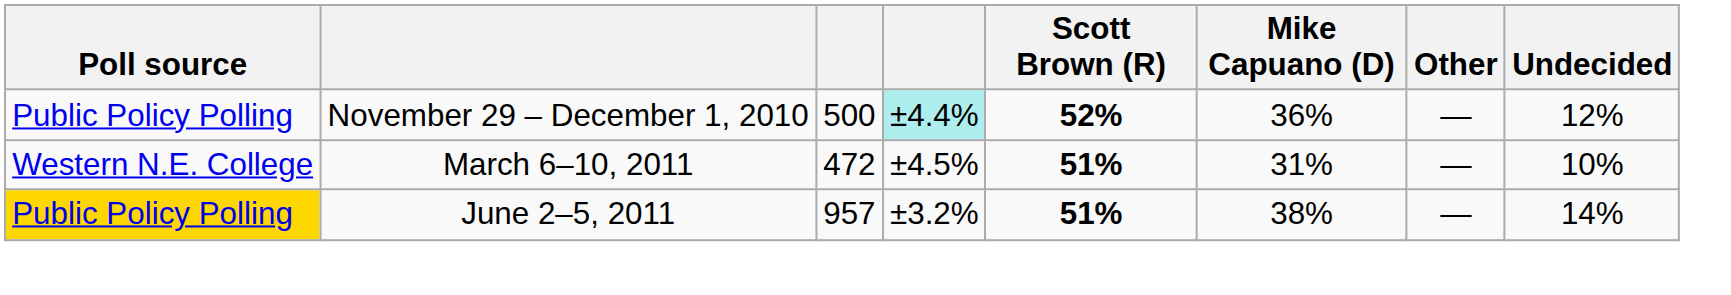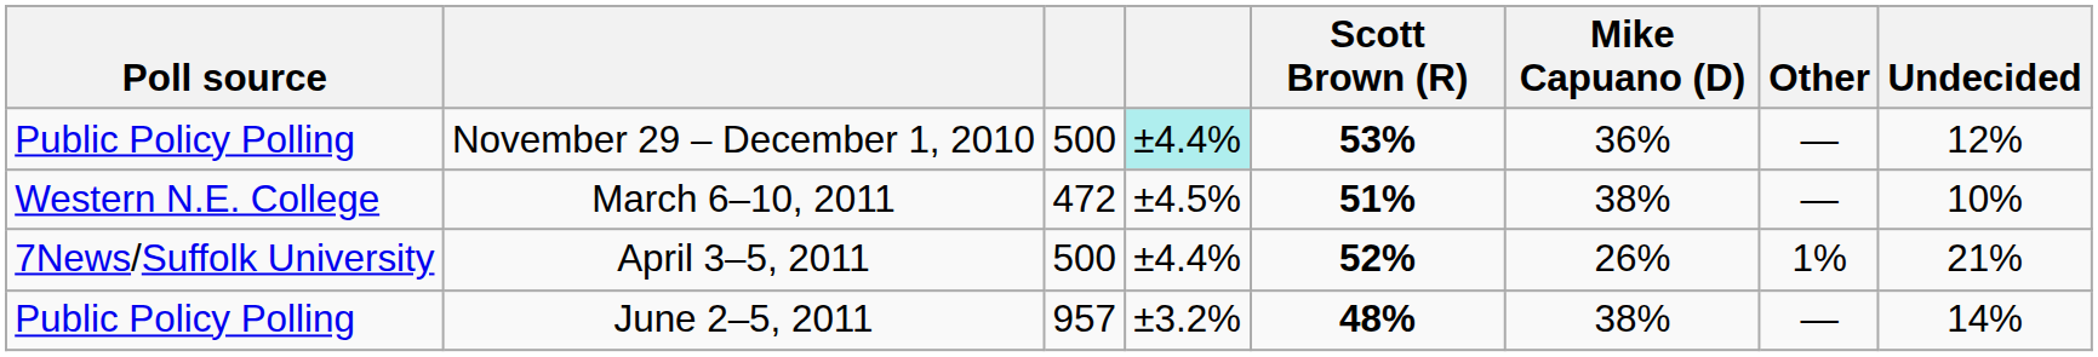November 29 – December 1, 2010 | Scott Brown (R): 52% -> 53%
March 6–10, 2011 | Mike Capuano (D): 31% -> 38%
+ row: 7News/Suffolk University | April 3–5, 2011 | 500 | ±4.4% | 52% | 26% | 1% | 21%
June 2–5, 2011 | Poll source: gold background -> no background
June 2–5, 2011 | Scott Brown (R): 51% -> 48%
